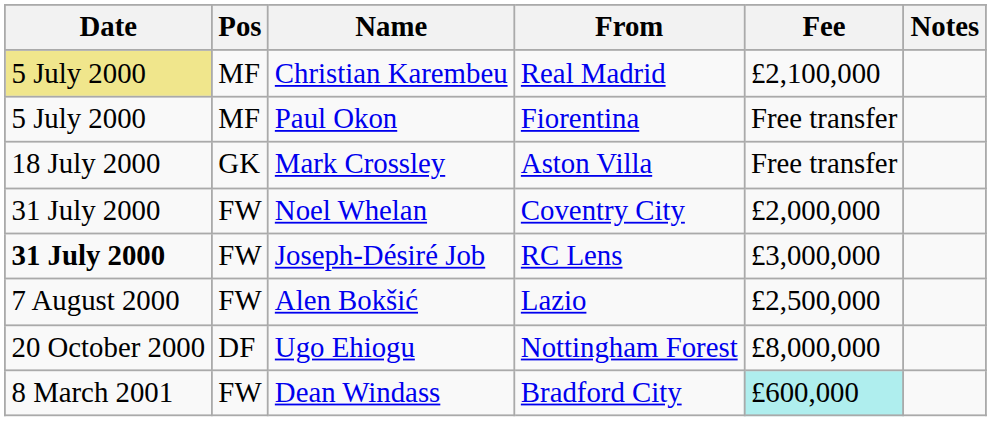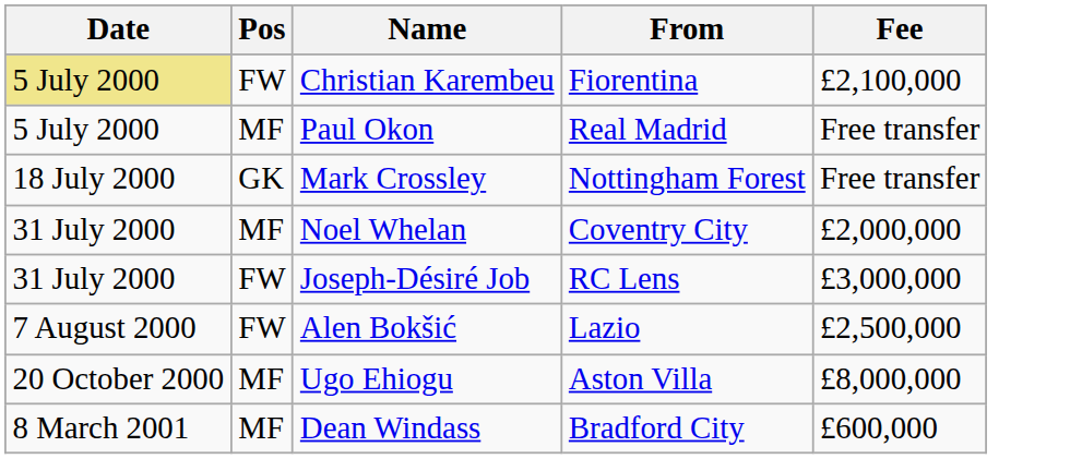- column: Notes
Christian Karembeu | Pos: MF -> FW
Christian Karembeu | From: Real Madrid -> Fiorentina
Paul Okon | From: Fiorentina -> Real Madrid
Mark Crossley | From: Aston Villa -> Nottingham Forest
Noel Whelan | Pos: FW -> MF
Joseph-Désiré Job | Date: bold -> normal
Ugo Ehiogu | Pos: DF -> MF
Ugo Ehiogu | From: Nottingham Forest -> Aston Villa
Dean Windass | Pos: FW -> MF
Dean Windass | Fee: paleturquoise background -> no background
